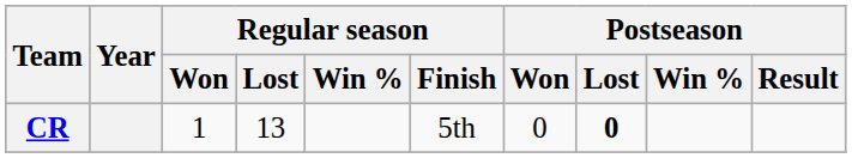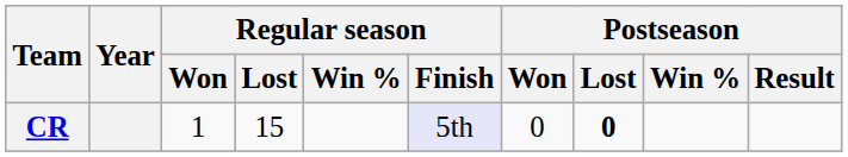CR | Regular season / Lost: 13 -> 15
CR | Regular season / Finish: no background -> lavender background
